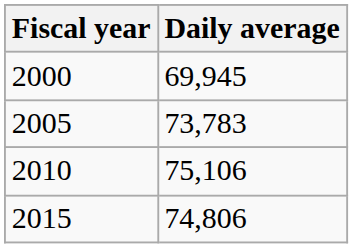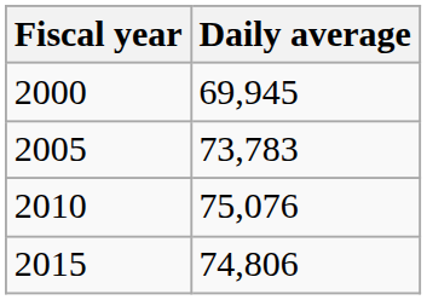2010 | Daily average: 75,106 -> 75,076
